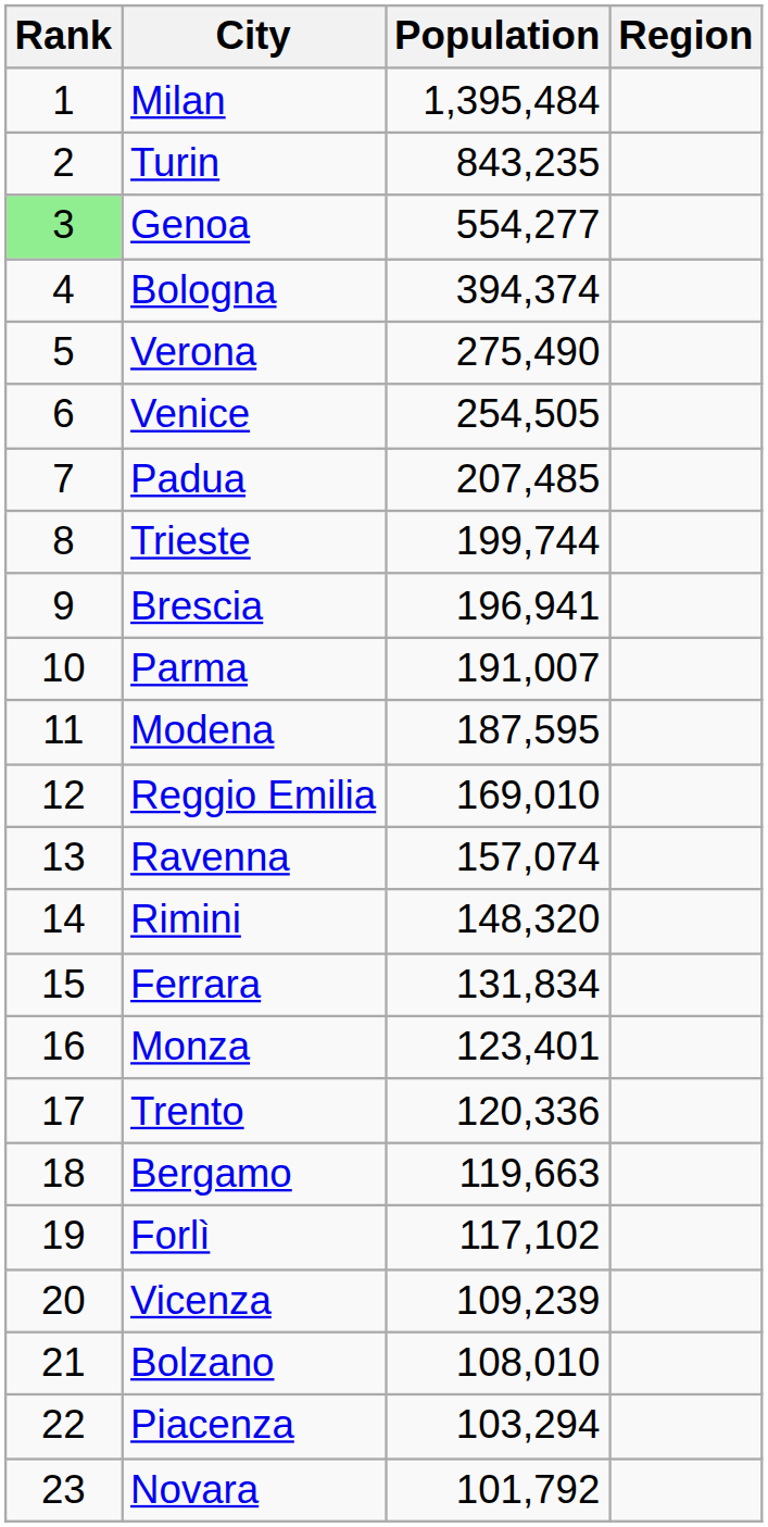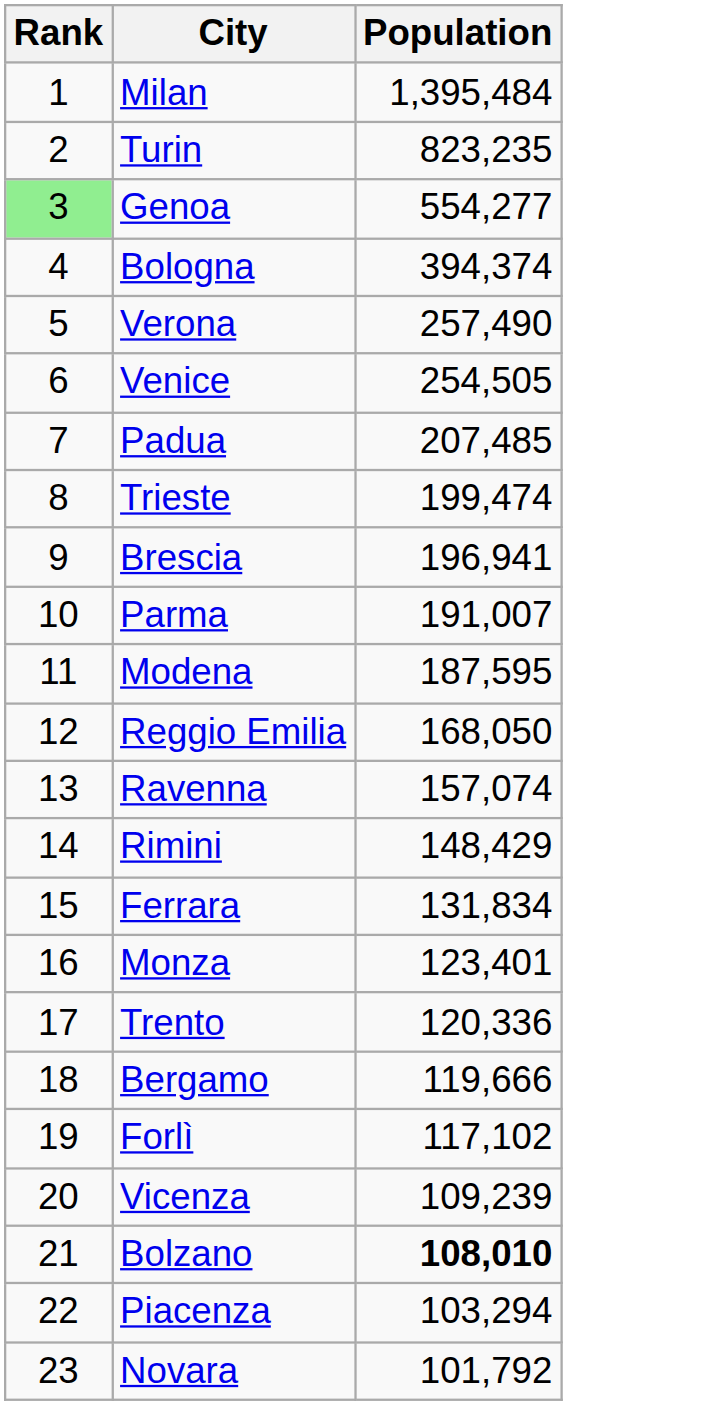- column: Region
Turin | Population: 843,235 -> 823,235
Verona | Population: 275,490 -> 257,490
Trieste | Population: 199,744 -> 199,474
Reggio Emilia | Population: 169,010 -> 168,050
Rimini | Population: 148,320 -> 148,429
Bergamo | Population: 119,663 -> 119,666
Bolzano | Population: normal -> bold
